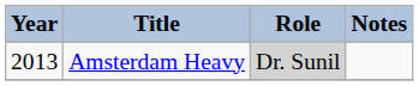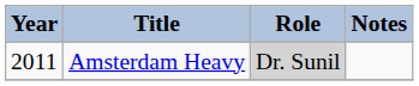Amsterdam Heavy | Year: 2013 -> 2011
